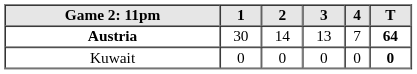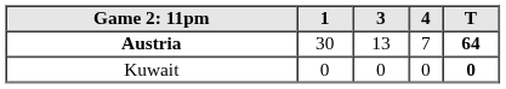- column: 2 | 14 | 0
